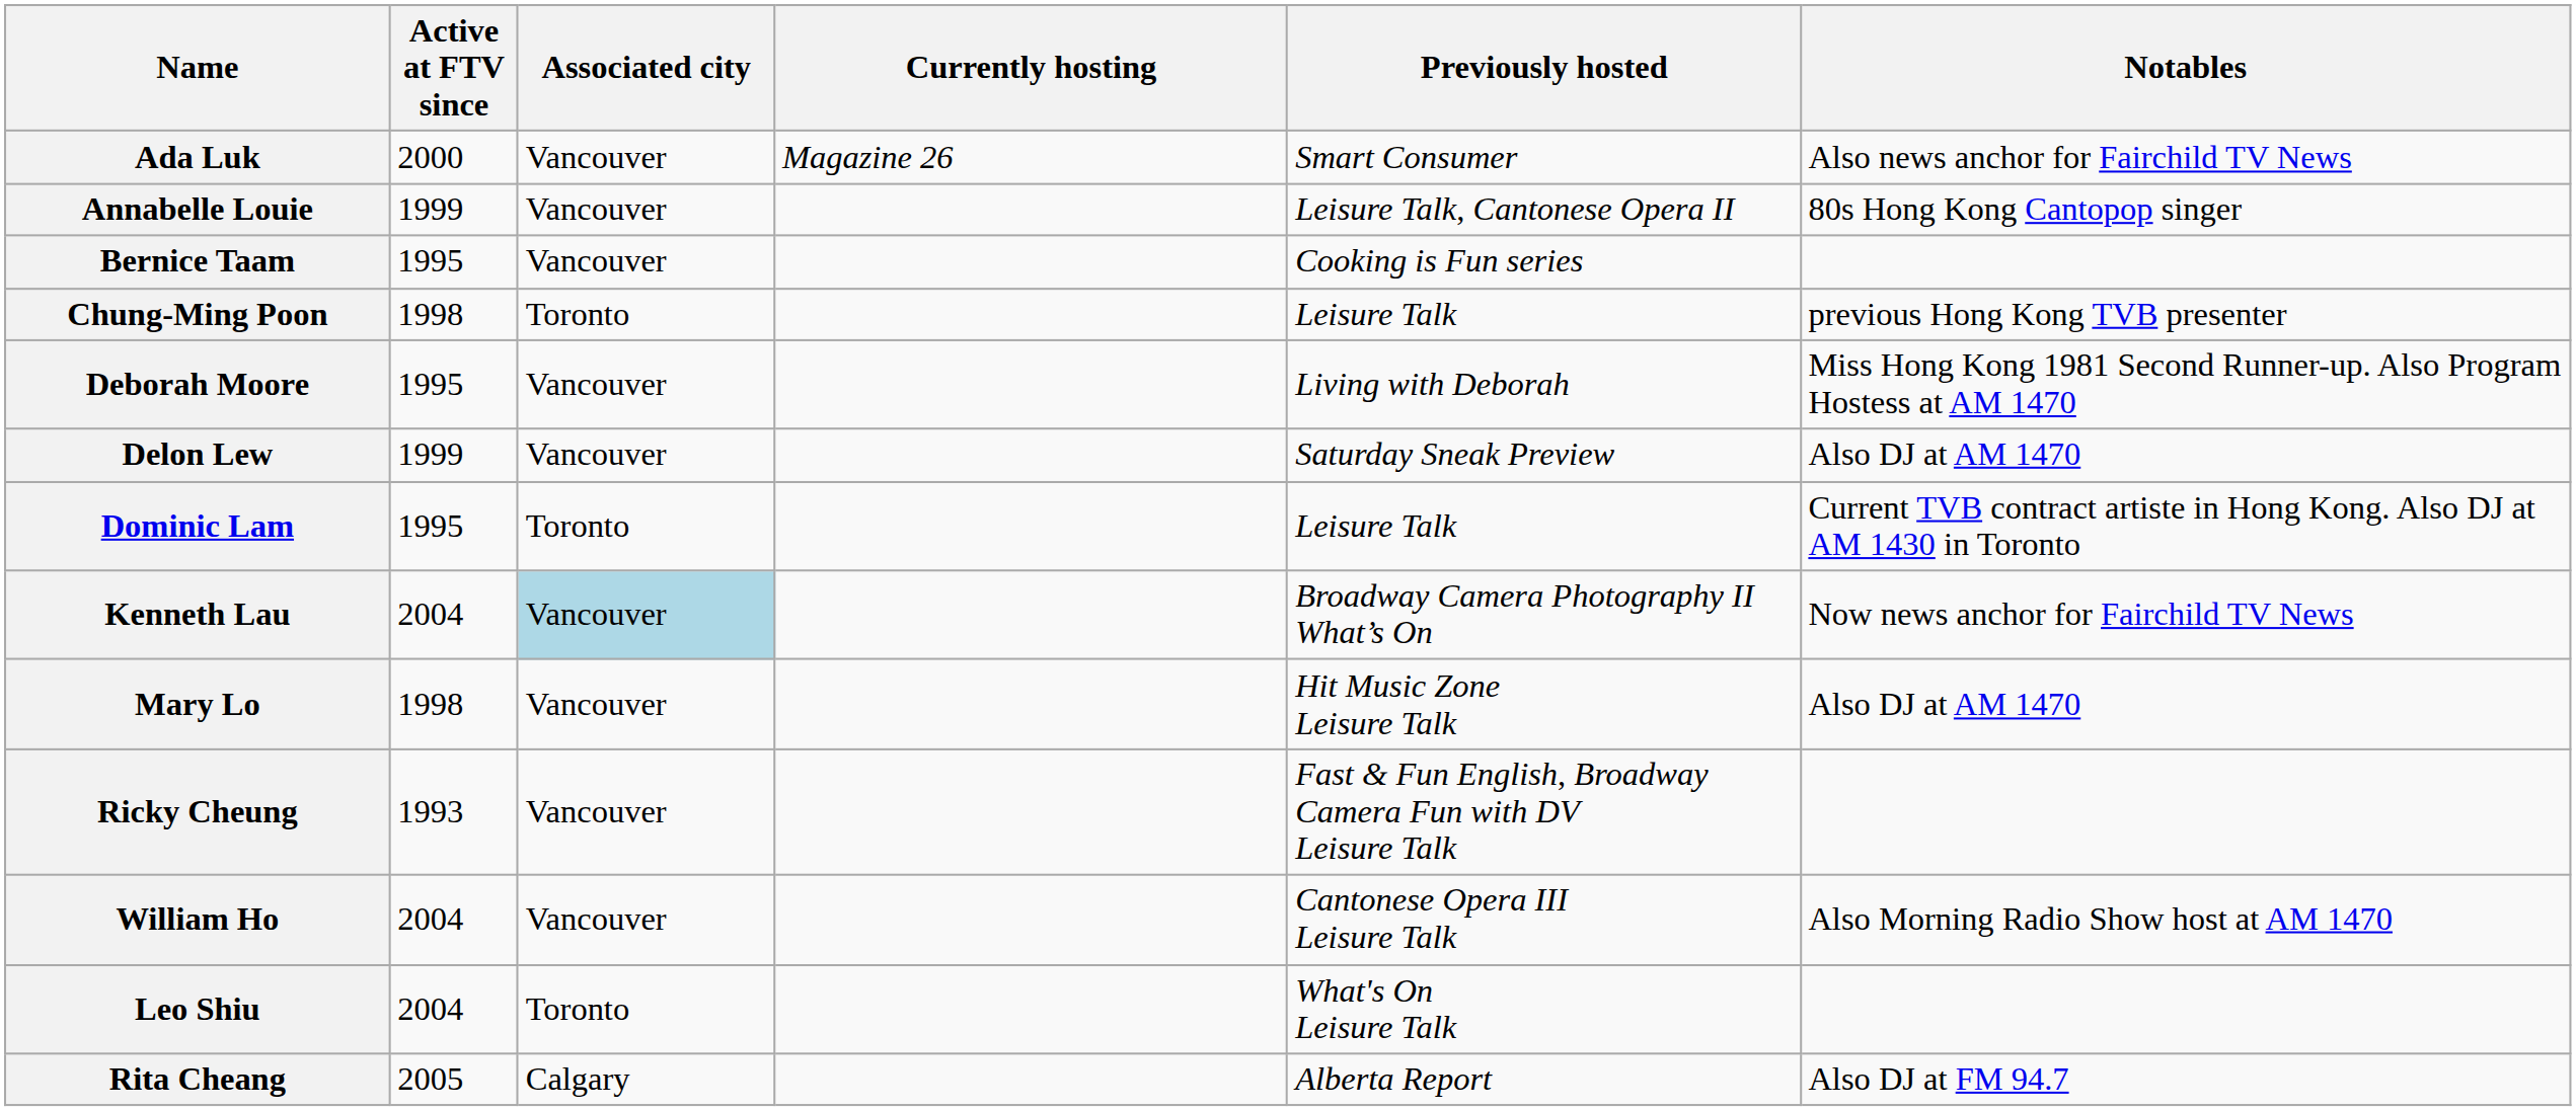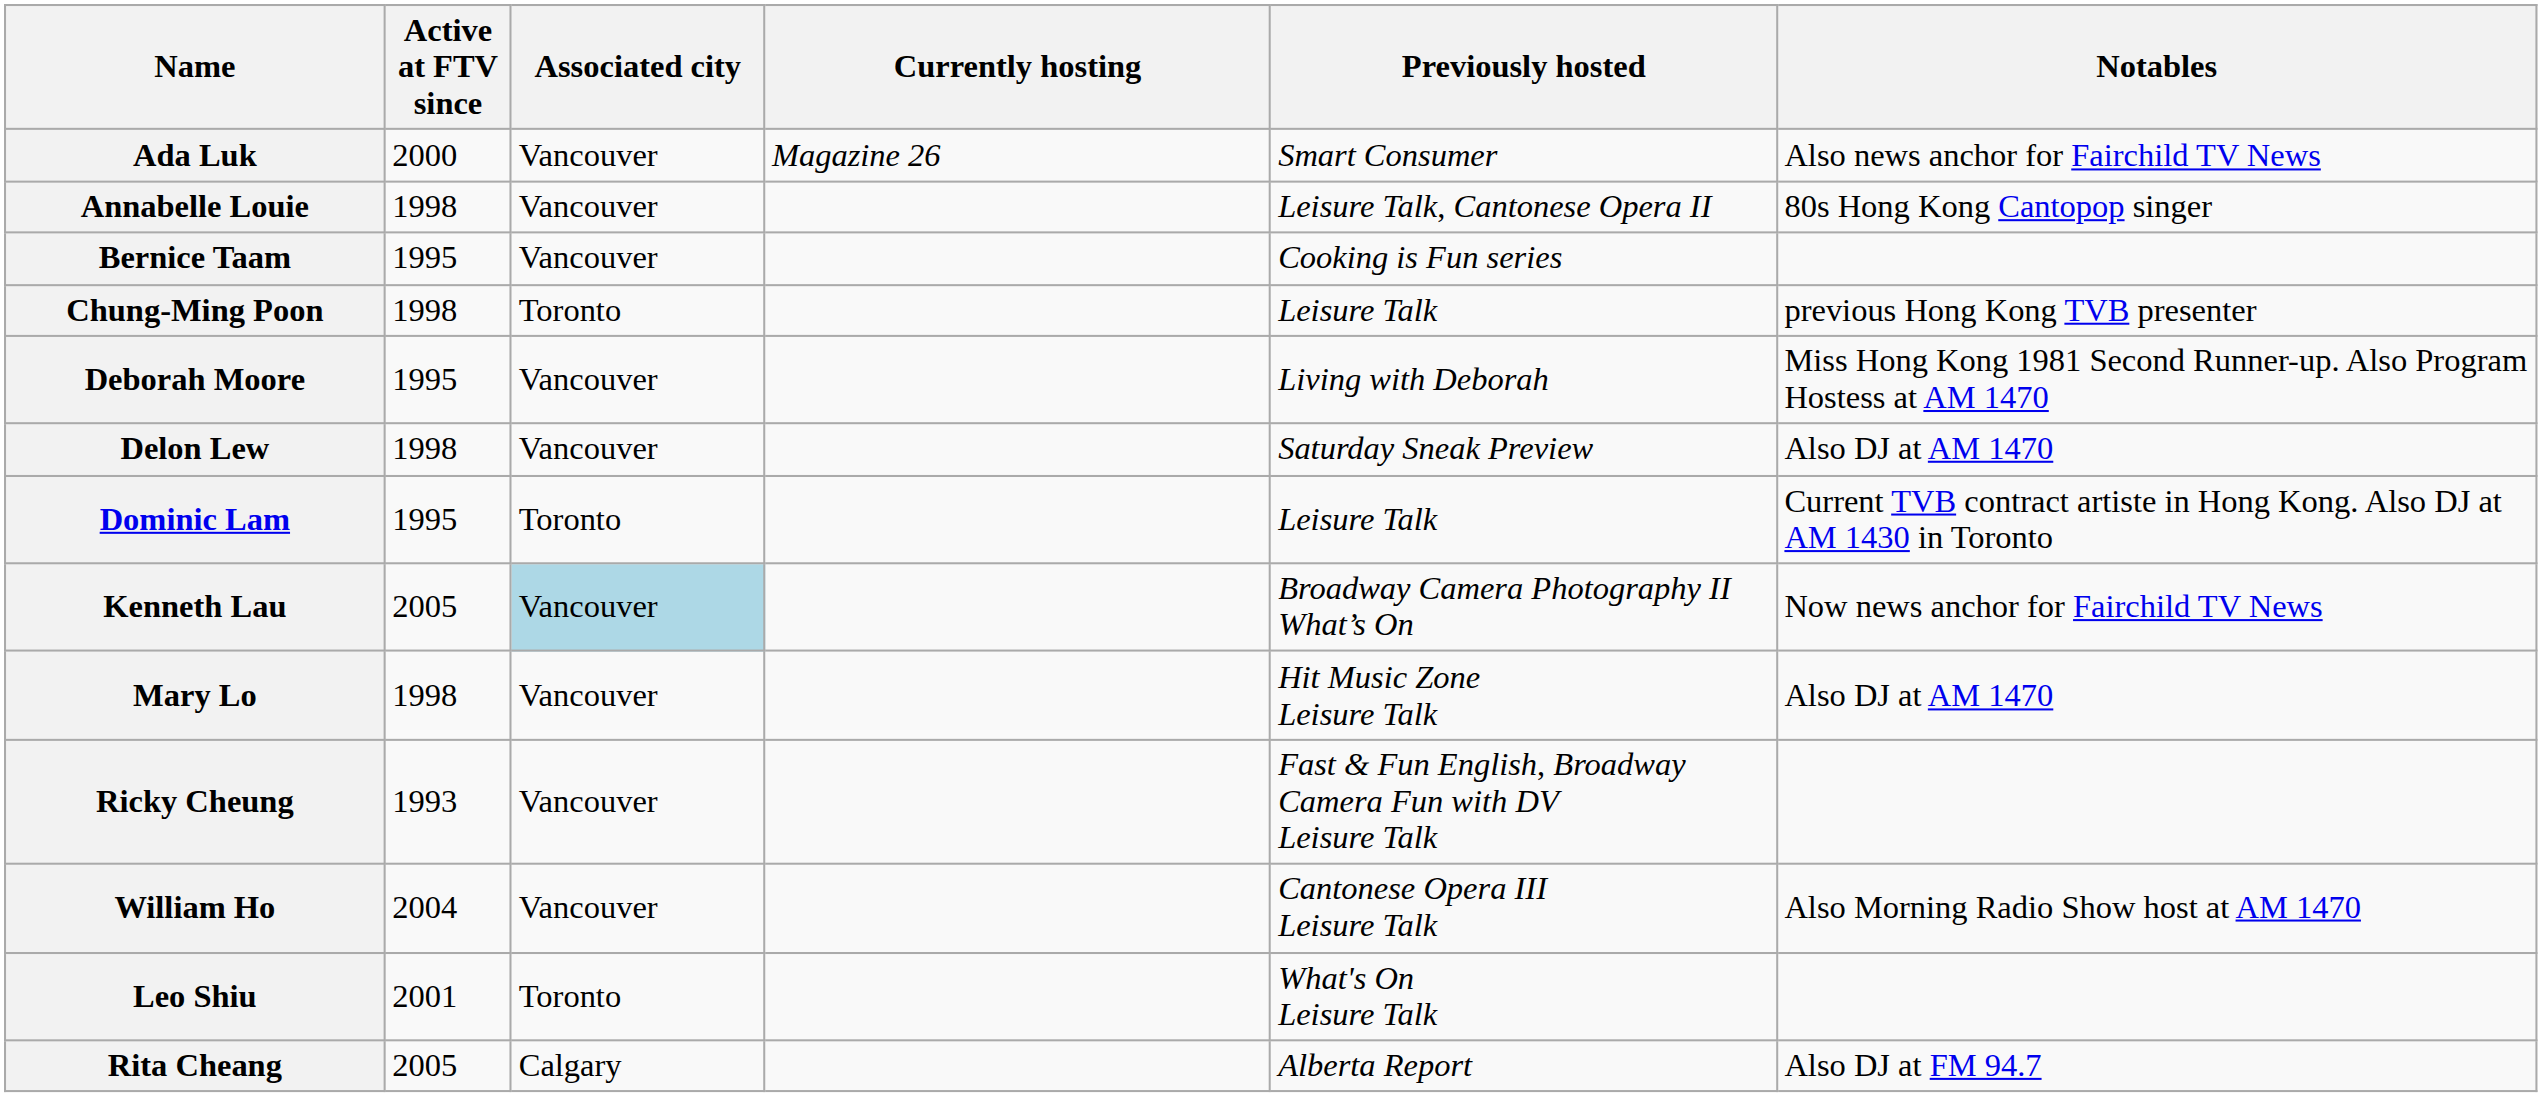Annabelle Louie | Active at FTV since: 1999 -> 1998
Delon Lew | Active at FTV since: 1999 -> 1998
Kenneth Lau | Active at FTV since: 2004 -> 2005
Leo Shiu | Active at FTV since: 2004 -> 2001
